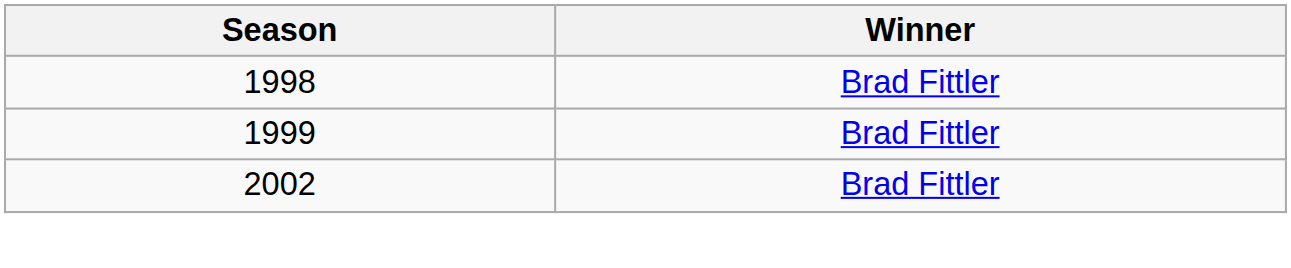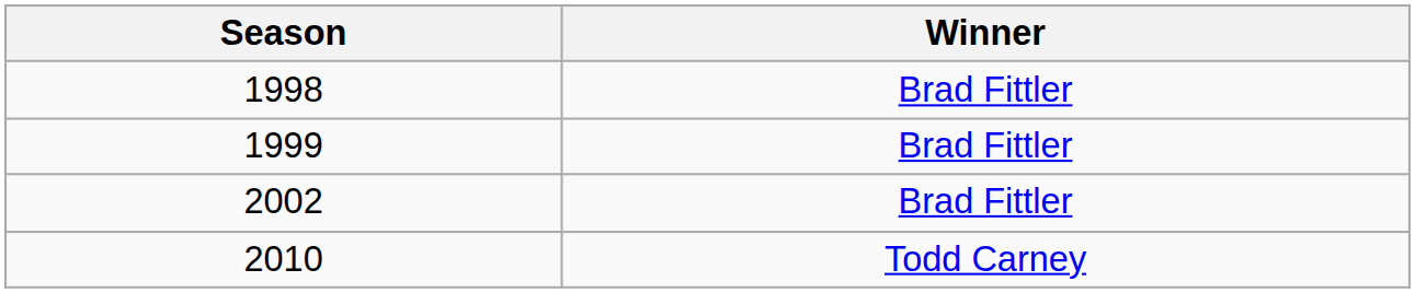+ row: 2010 | Todd Carney
